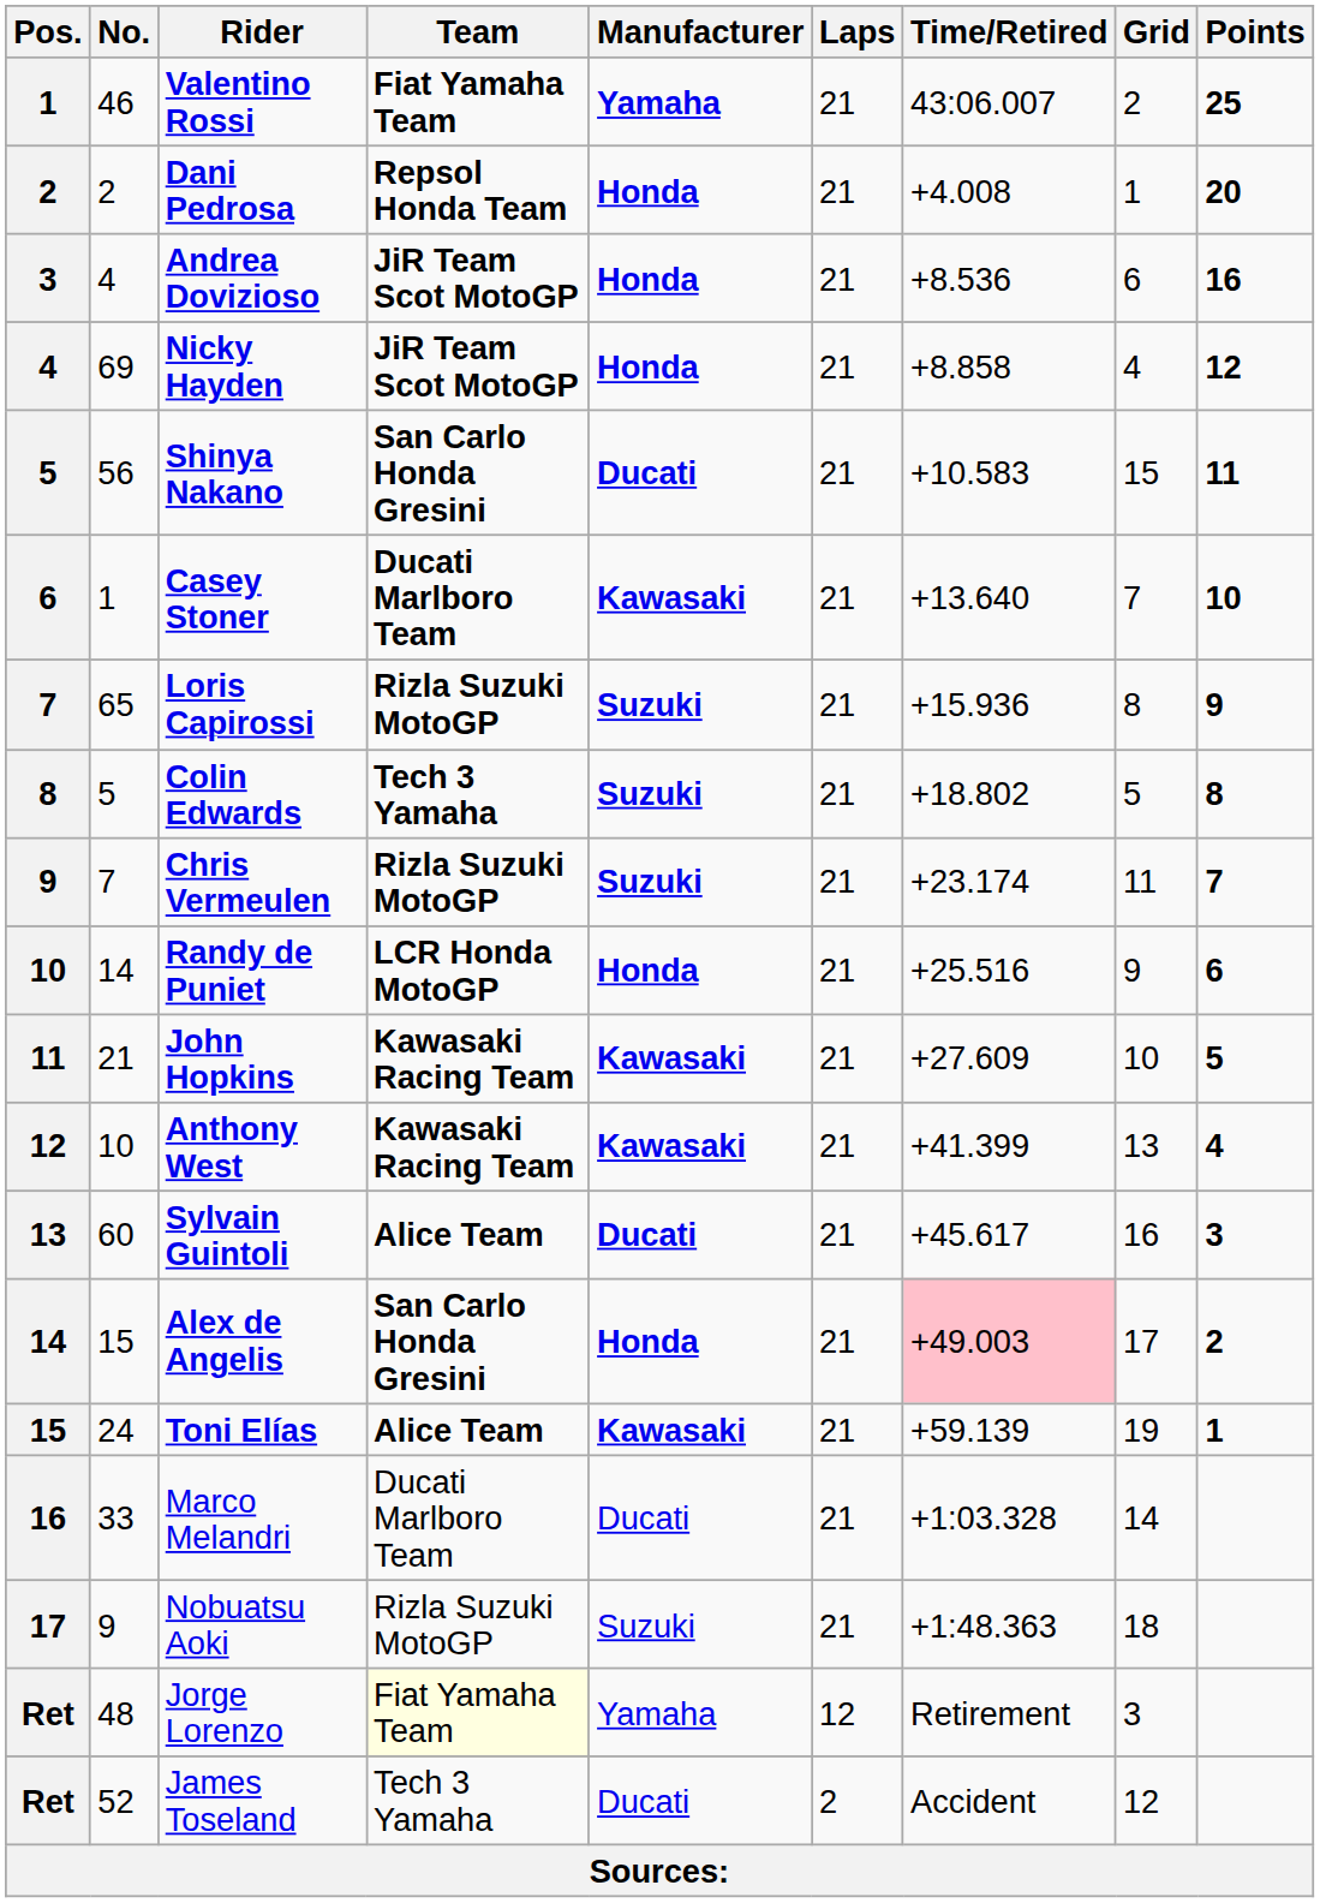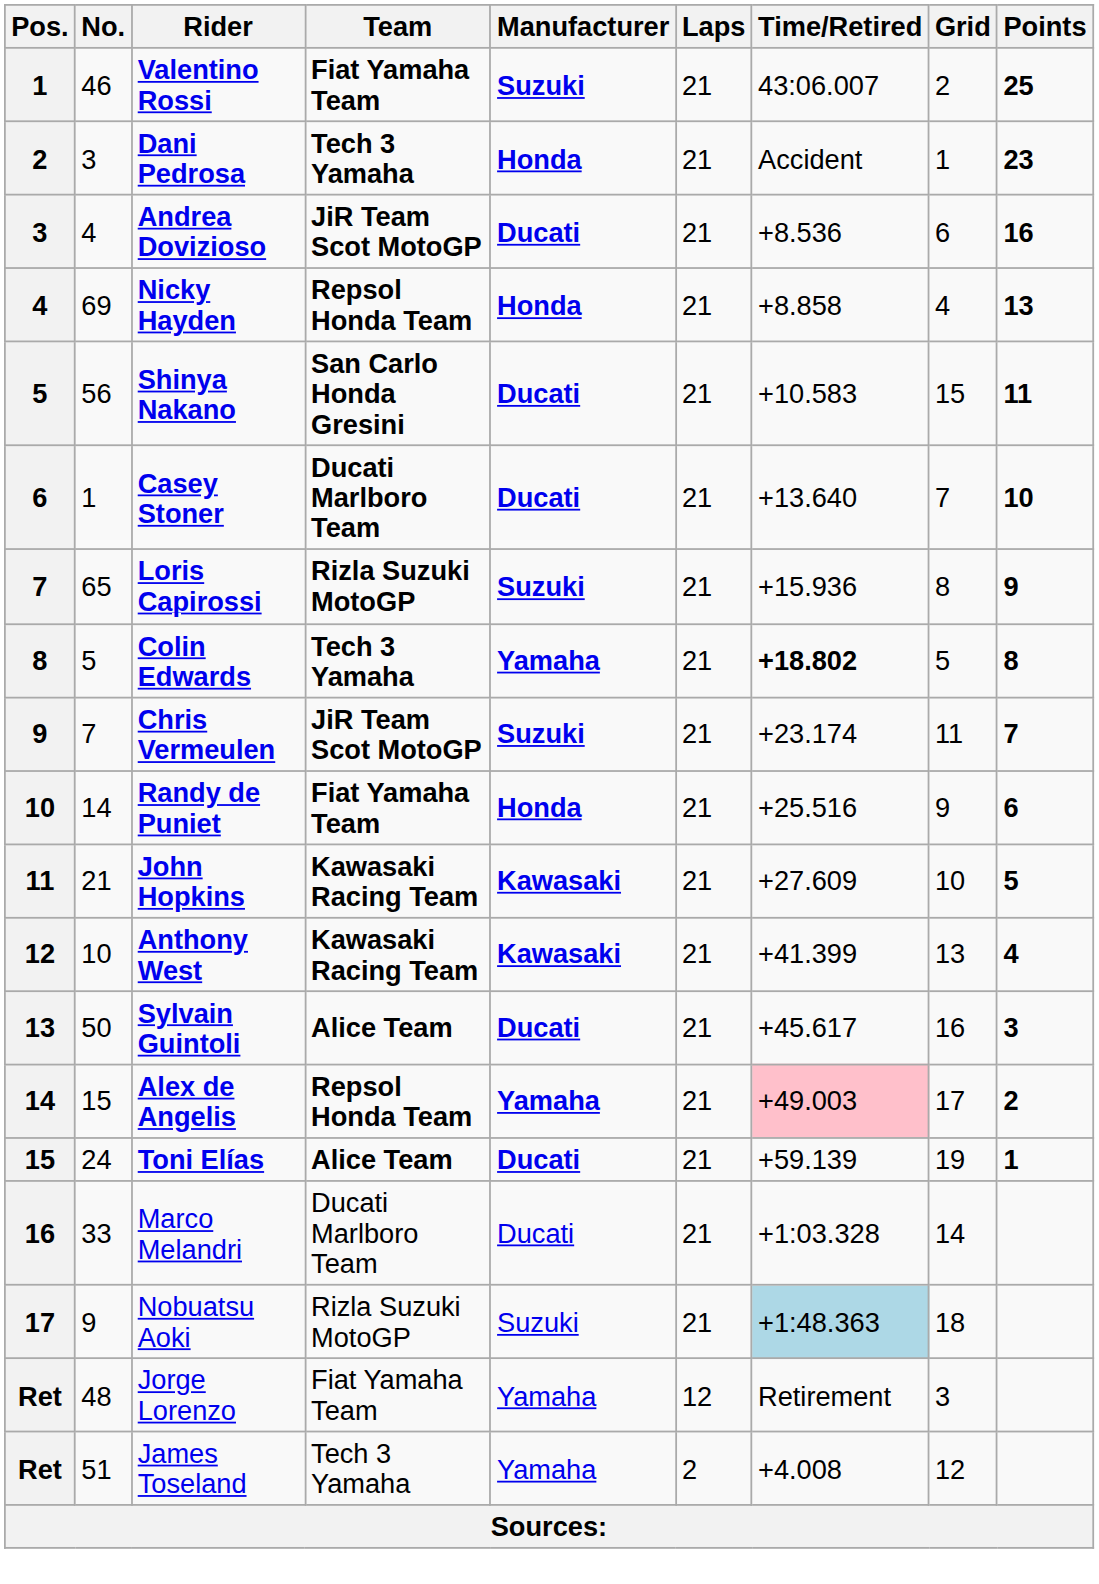Valentino Rossi | Manufacturer: Yamaha -> Suzuki
Dani Pedrosa | No.: 2 -> 3
Dani Pedrosa | Team: Repsol Honda Team -> Tech 3 Yamaha
Dani Pedrosa | Time/Retired: +4.008 -> Accident
Dani Pedrosa | Points: 20 -> 23
Andrea Dovizioso | Manufacturer: Honda -> Ducati
Nicky Hayden | Team: JiR Team Scot MotoGP -> Repsol Honda Team
Nicky Hayden | Points: 12 -> 13
Casey Stoner | Manufacturer: Kawasaki -> Ducati
Colin Edwards | Manufacturer: Suzuki -> Yamaha
Colin Edwards | Time/Retired: normal -> bold
Chris Vermeulen | Team: Rizla Suzuki MotoGP -> JiR Team Scot MotoGP
Randy de Puniet | Team: LCR Honda MotoGP -> Fiat Yamaha Team
Sylvain Guintoli | No.: 60 -> 50
Alex de Angelis | Team: San Carlo Honda Gresini -> Repsol Honda Team
Alex de Angelis | Manufacturer: Honda -> Yamaha
Toni Elías | Manufacturer: Kawasaki -> Ducati
Nobuatsu Aoki | Time/Retired: no background -> lightblue background
Jorge Lorenzo | Team: lightyellow background -> no background
James Toseland | No.: 52 -> 51
James Toseland | Manufacturer: Ducati -> Yamaha
James Toseland | Time/Retired: Accident -> +4.008
